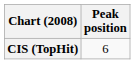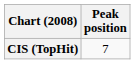CIS (TopHit) | Peak position: 6 -> 7
